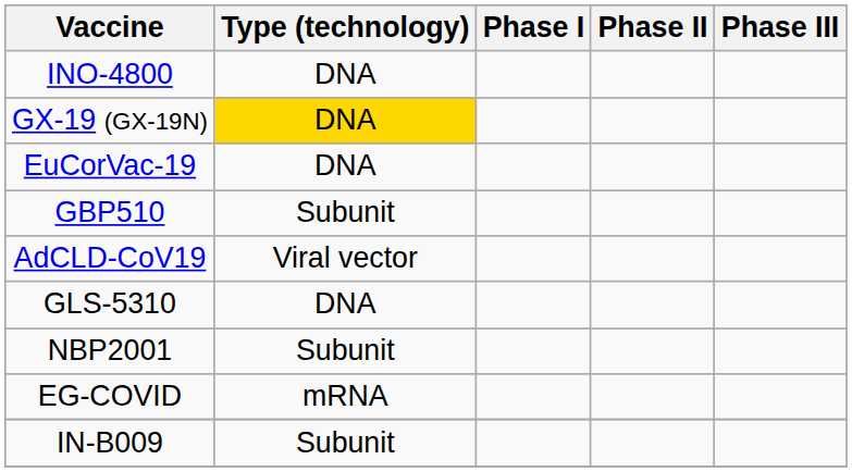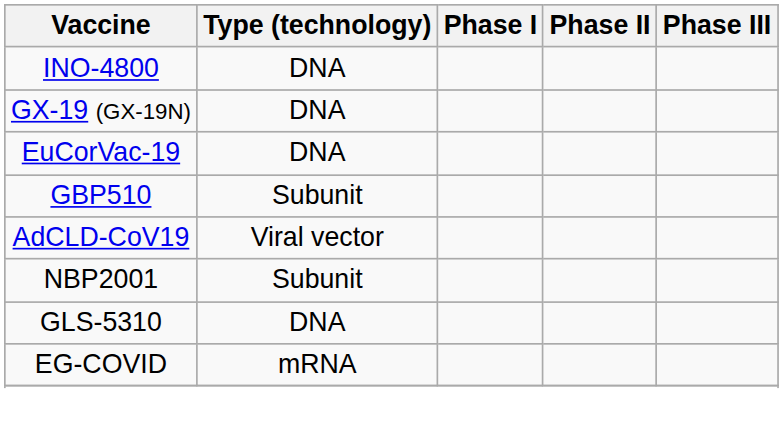GX-19 (GX-19N) | Type (technology): gold background -> no background
rows swapped: GLS-5310 <-> NBP2001
- row: IN-B009 | Subunit
